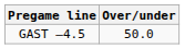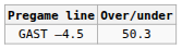GAST –4.5 | Over/under: 50.0 -> 50.3
